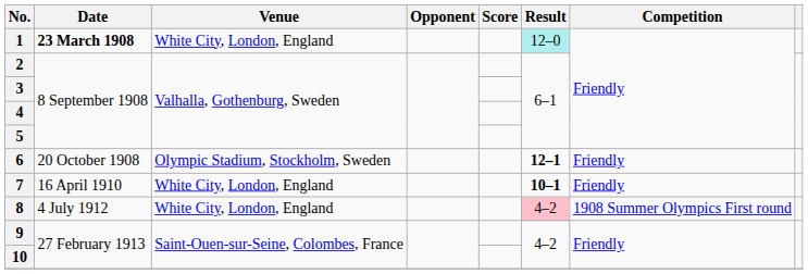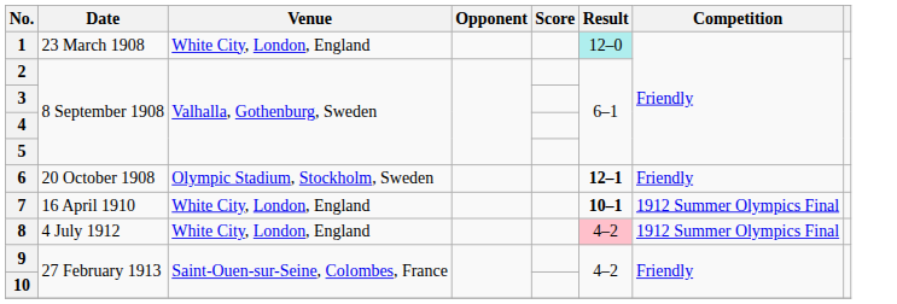1 | Date: bold -> normal
7 | Competition: Friendly -> 1912 Summer Olympics Final
8 | Competition: 1908 Summer Olympics First round -> 1912 Summer Olympics Final
